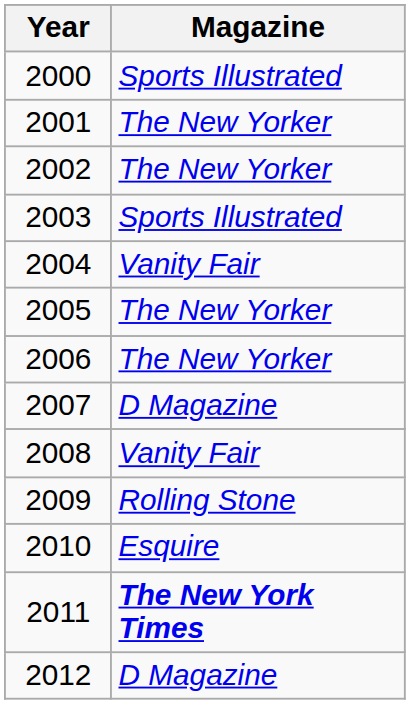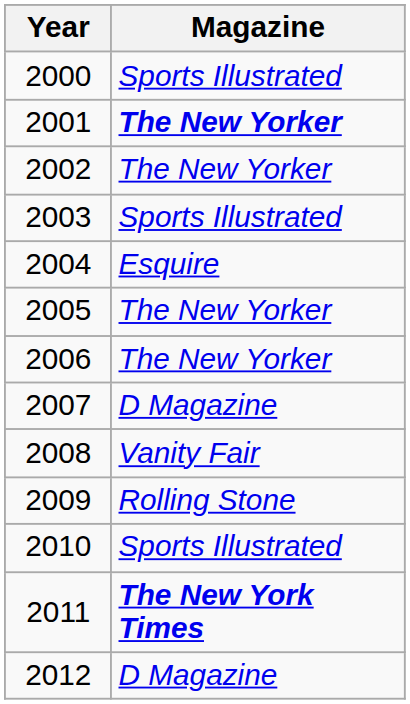2001 | Magazine: normal -> bold
2004 | Magazine: Vanity Fair -> Esquire
2010 | Magazine: Esquire -> Sports Illustrated
